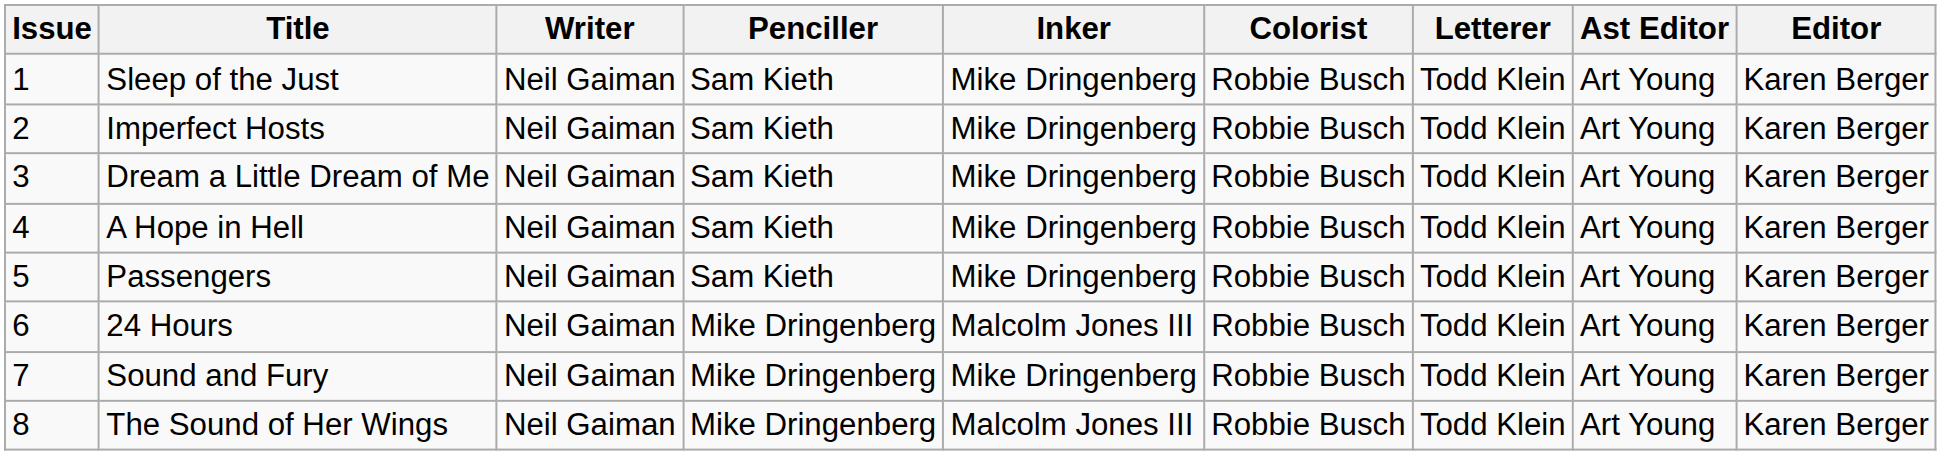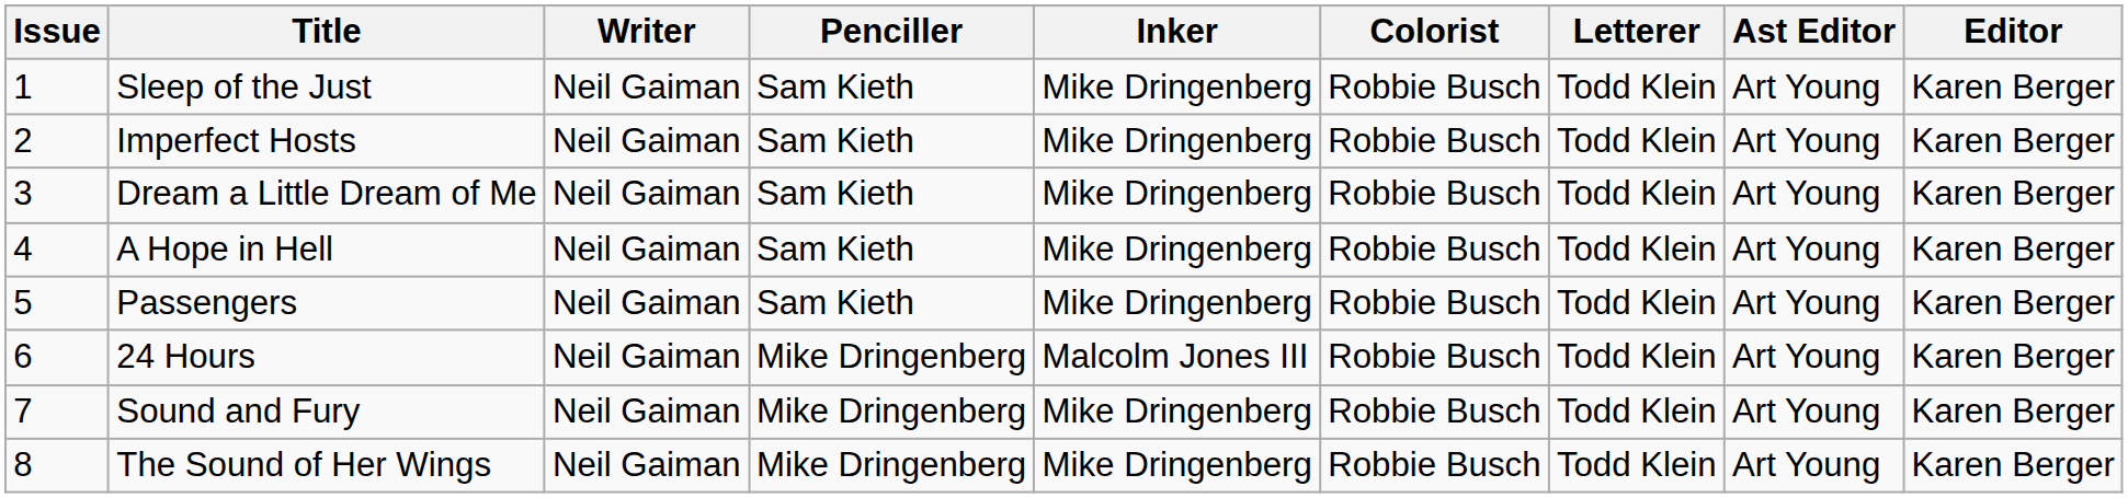The Sound of Her Wings | Inker: Malcolm Jones III -> Mike Dringenberg
